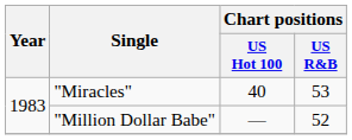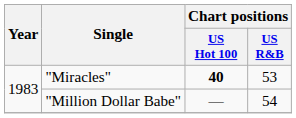"Miracles" | Chart positions / US Hot 100: normal -> bold
"Million Dollar Babe" | Chart positions / US R&B: 52 -> 54
